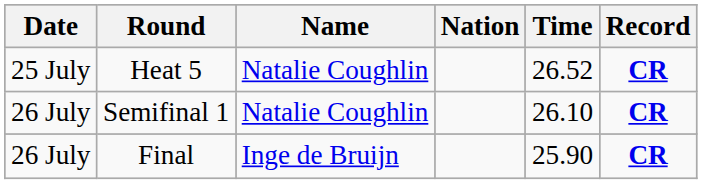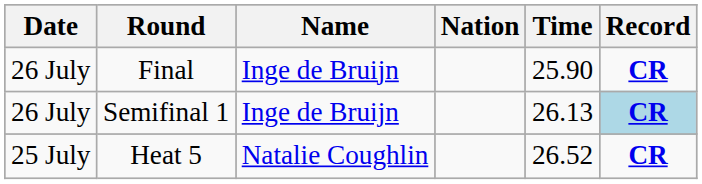rows swapped: Heat 5 <-> Final
Semifinal 1 | Name: Natalie Coughlin -> Inge de Bruijn
Semifinal 1 | Time: 26.10 -> 26.13
Semifinal 1 | Record: no background -> lightblue background
